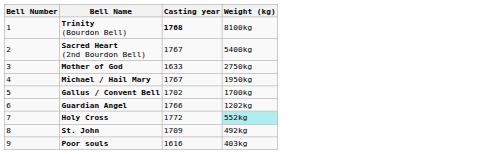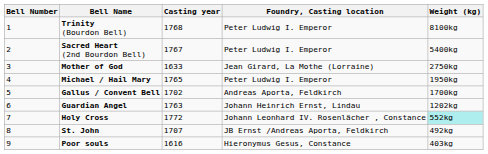+ column: Foundry, Casting location | Peter Ludwig I. Emperor | Peter Ludwig I. Emperor | Jean Girard, La Mothe (Lorraine) | Peter Ludwig I. Emperor | Andreas Aporta, Feldkirch | Johann Heinrich Ernst, Lindau | Johann Leonhard IV. Rosenlächer , Constance | JB Ernst /Andreas Aporta, Feldkirch | Hieronymus Gesus, Constance
Trinity (Bourdon Bell) | Casting year: bold -> normal
Michael / Hail Mary | Casting year: 1767 -> 1765
Guardian Angel | Casting year: 1766 -> 1763
St. John | Casting year: 1709 -> 1707
